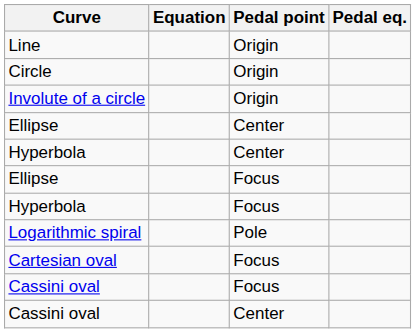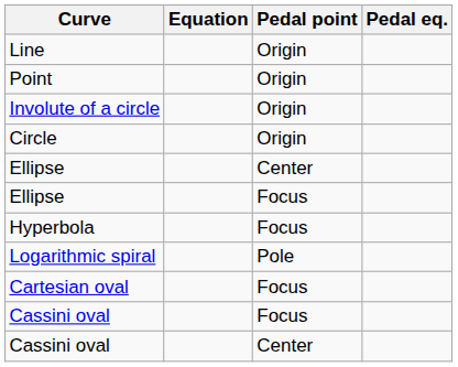+ row: Point | Origin
rows swapped: Circle <-> Involute of a circle
- row: Hyperbola | Center
